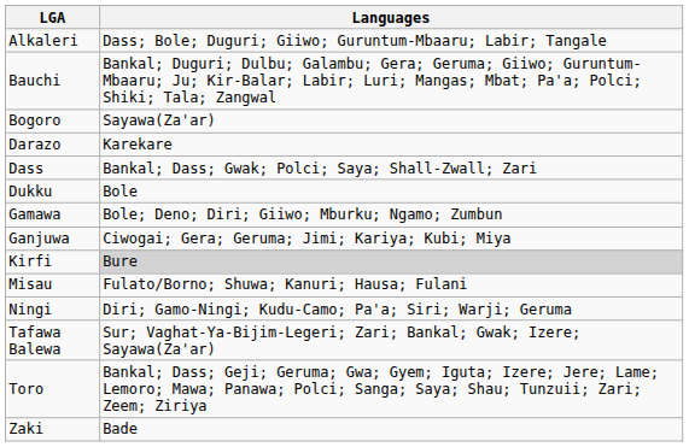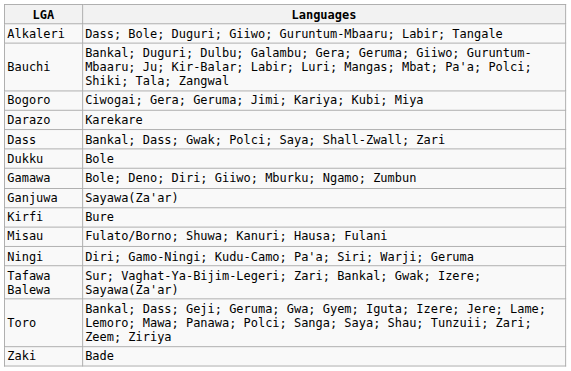Bogoro | Languages: Sayawa(Za'ar) -> Ciwogai; Gera; Geruma; Jimi; Kariya; Kubi; Miya
Ganjuwa | Languages: Ciwogai; Gera; Geruma; Jimi; Kariya; Kubi; Miya -> Sayawa(Za'ar)
Kirfi | Languages: lightgrey background -> no background
